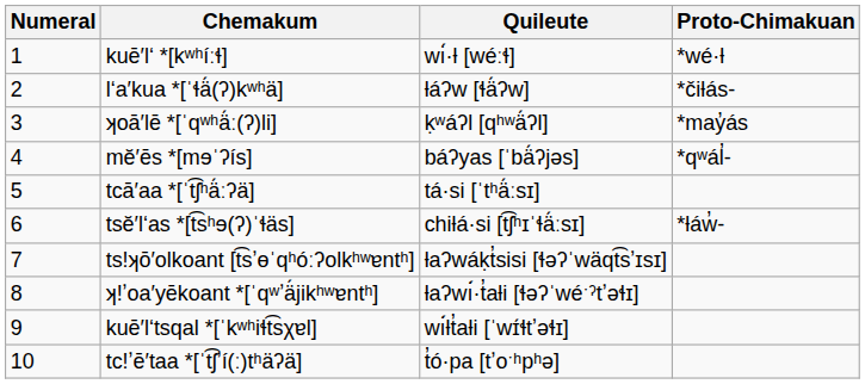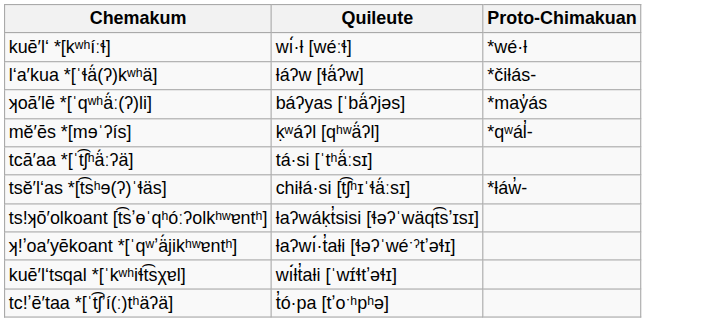- column: Numeral | 1 | 2 | 3 | 4 | 5 | 6 | 7 | 8 | 9 | 10
ʞoā′lē *[ˈqʷʰä́ː(ʔ)li] | Quileute: ḳʷáʔl [qʰʷä́ʔl] -> báʔyas [ˈbä́ʔjəs]
mĕ′ēs *[mɘˈʔís] | Quileute: báʔyas [ˈbä́ʔjəs] -> ḳʷáʔl [qʰʷä́ʔl]
